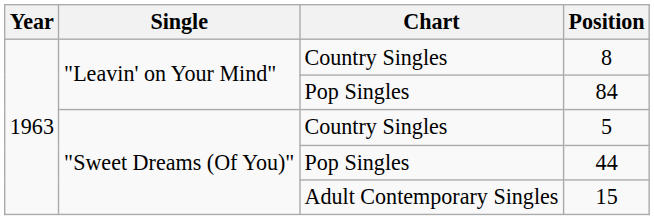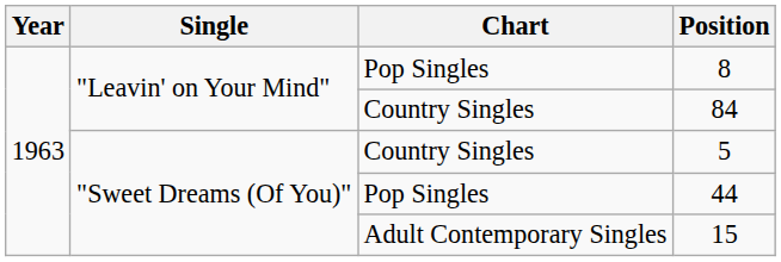8 | Chart: Country Singles -> Pop Singles
84 | Chart: Pop Singles -> Country Singles
